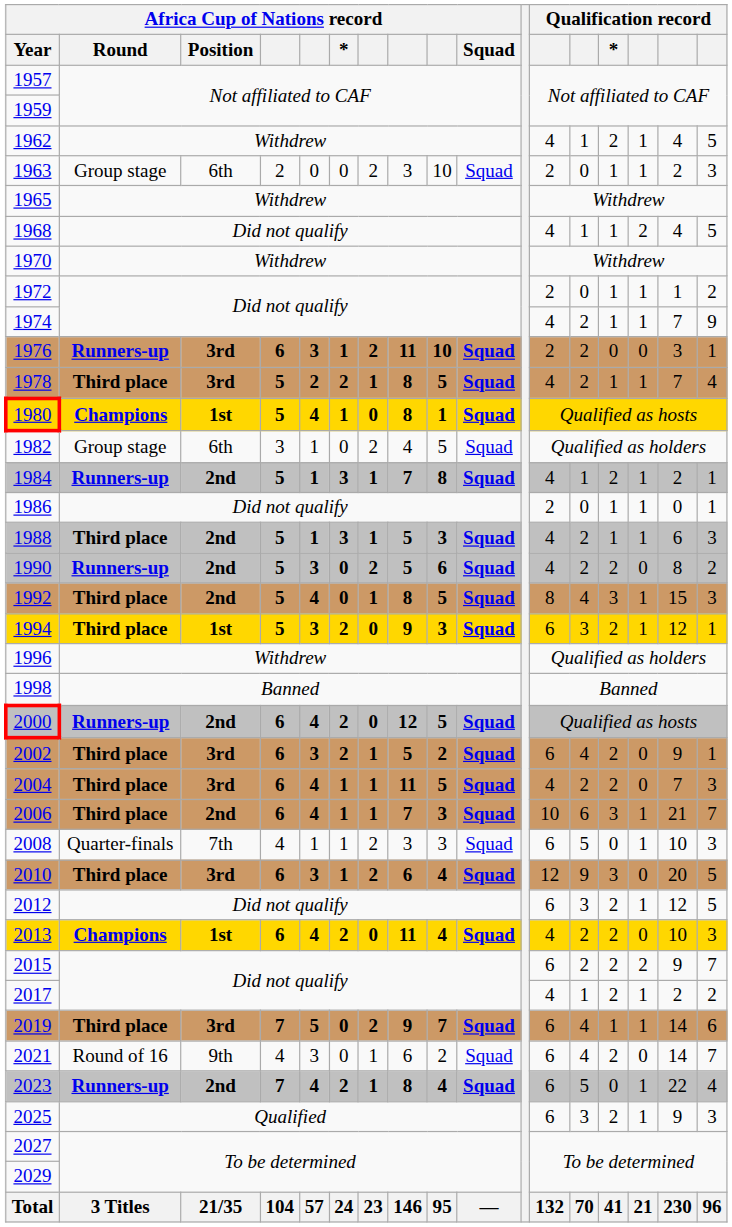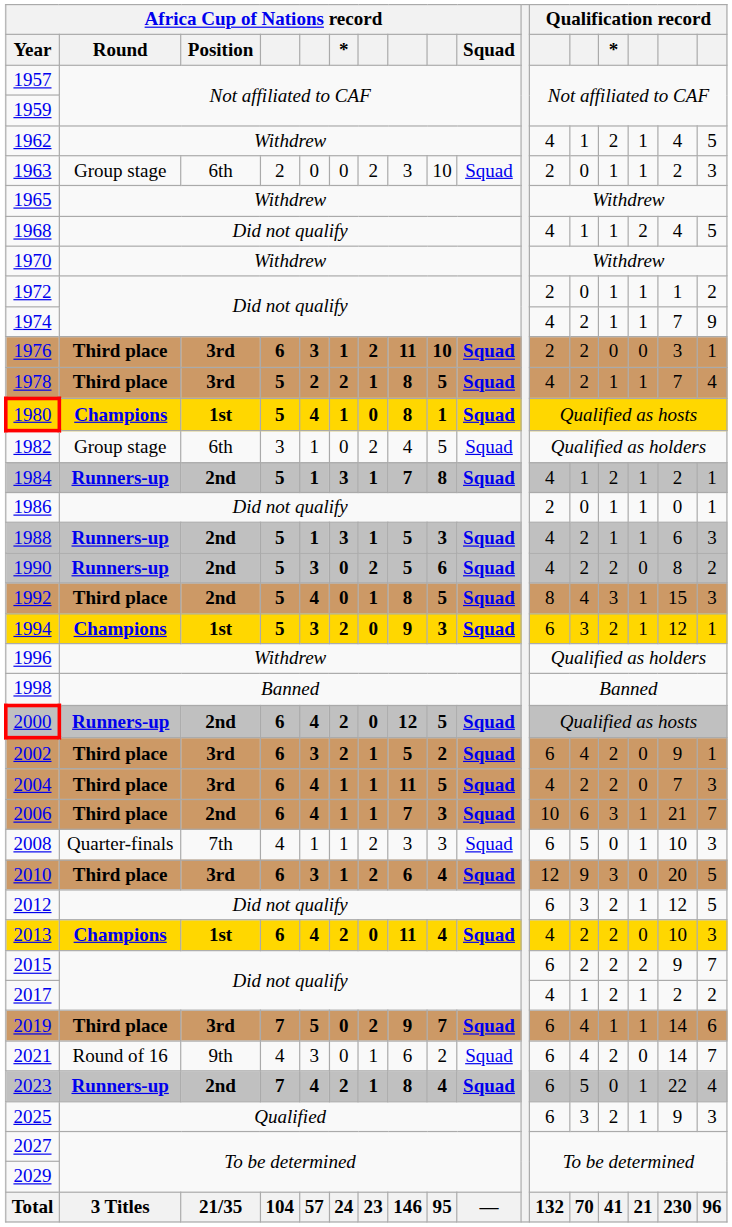1976 | Africa Cup of Nations record / Round: Runners-up -> Third place
1988 | Africa Cup of Nations record / Round: Third place -> Runners-up
1994 | Africa Cup of Nations record / Round: Third place -> Champions
